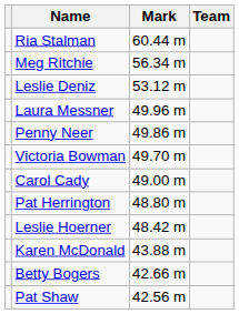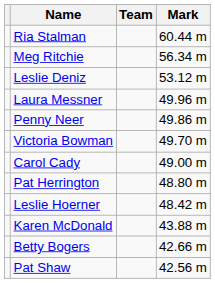columns swapped: Team <-> Mark
